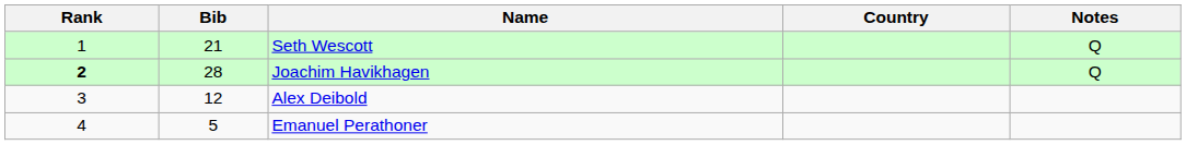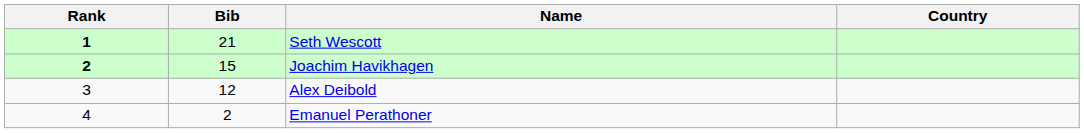- column: Notes | Q | Q
Seth Wescott | Rank: normal -> bold
Joachim Havikhagen | Bib: 28 -> 15
Emanuel Perathoner | Bib: 5 -> 2
